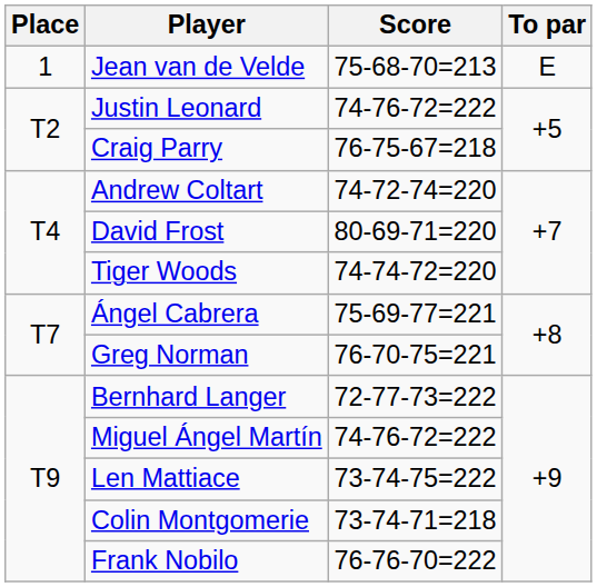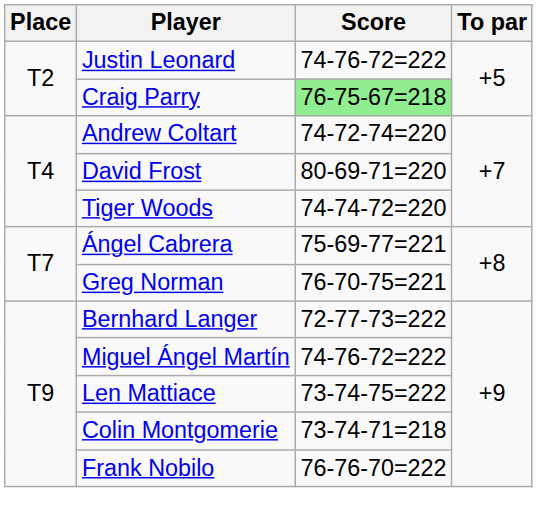- row: 1 | Jean van de Velde | 75-68-70=213 | E
Craig Parry | Score: no background -> lightgreen background
